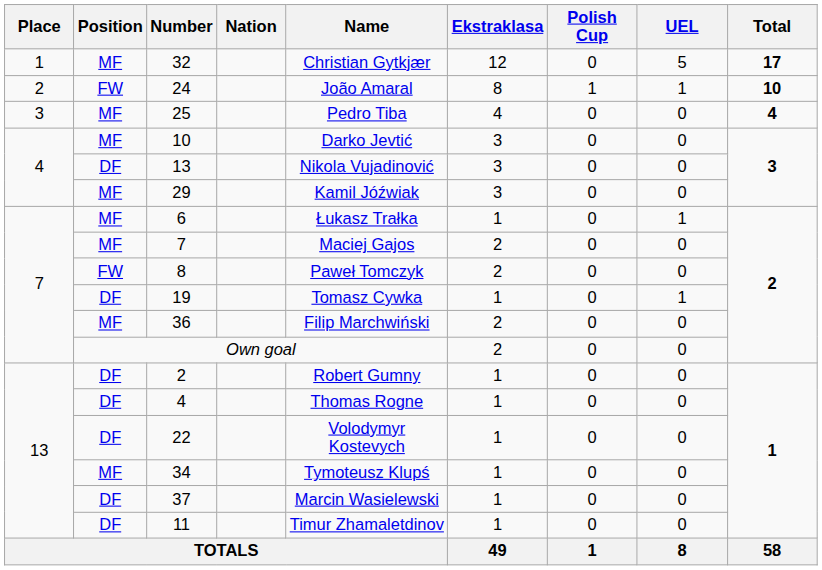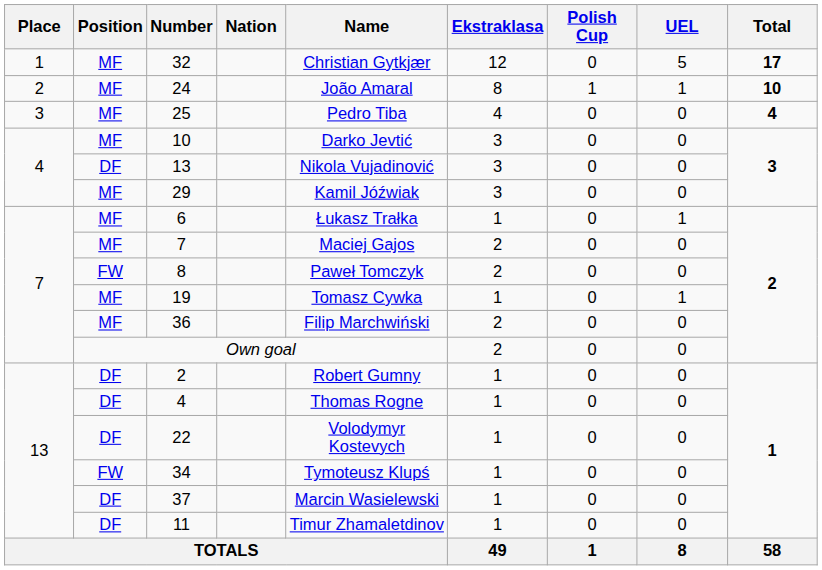24 | Position: FW -> MF
19 | Position: DF -> MF
34 | Position: MF -> FW
